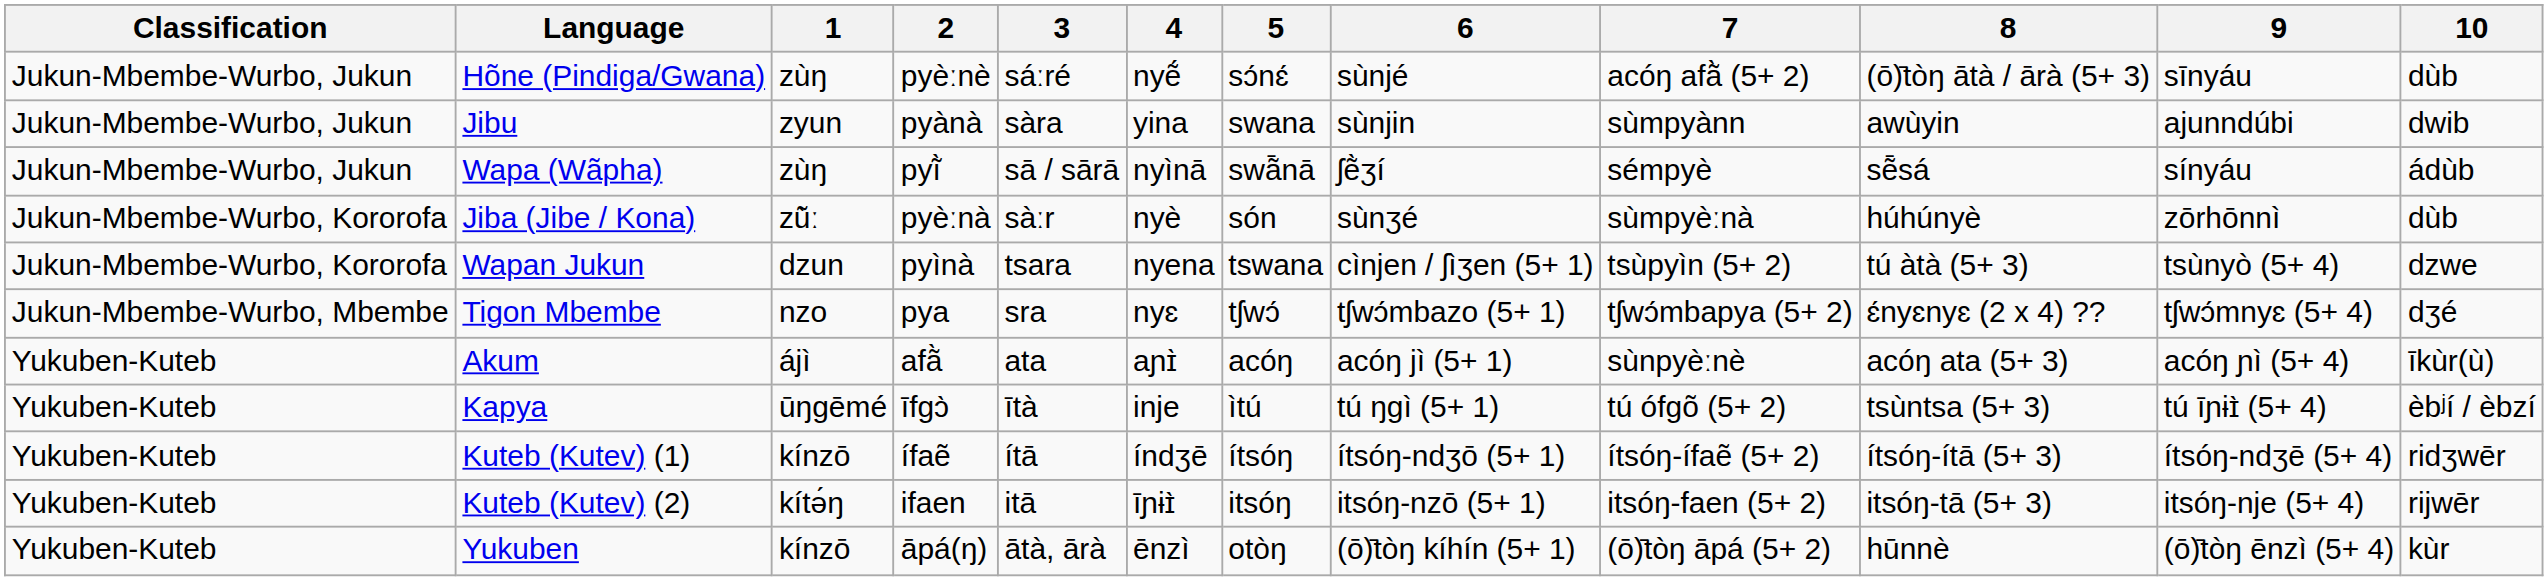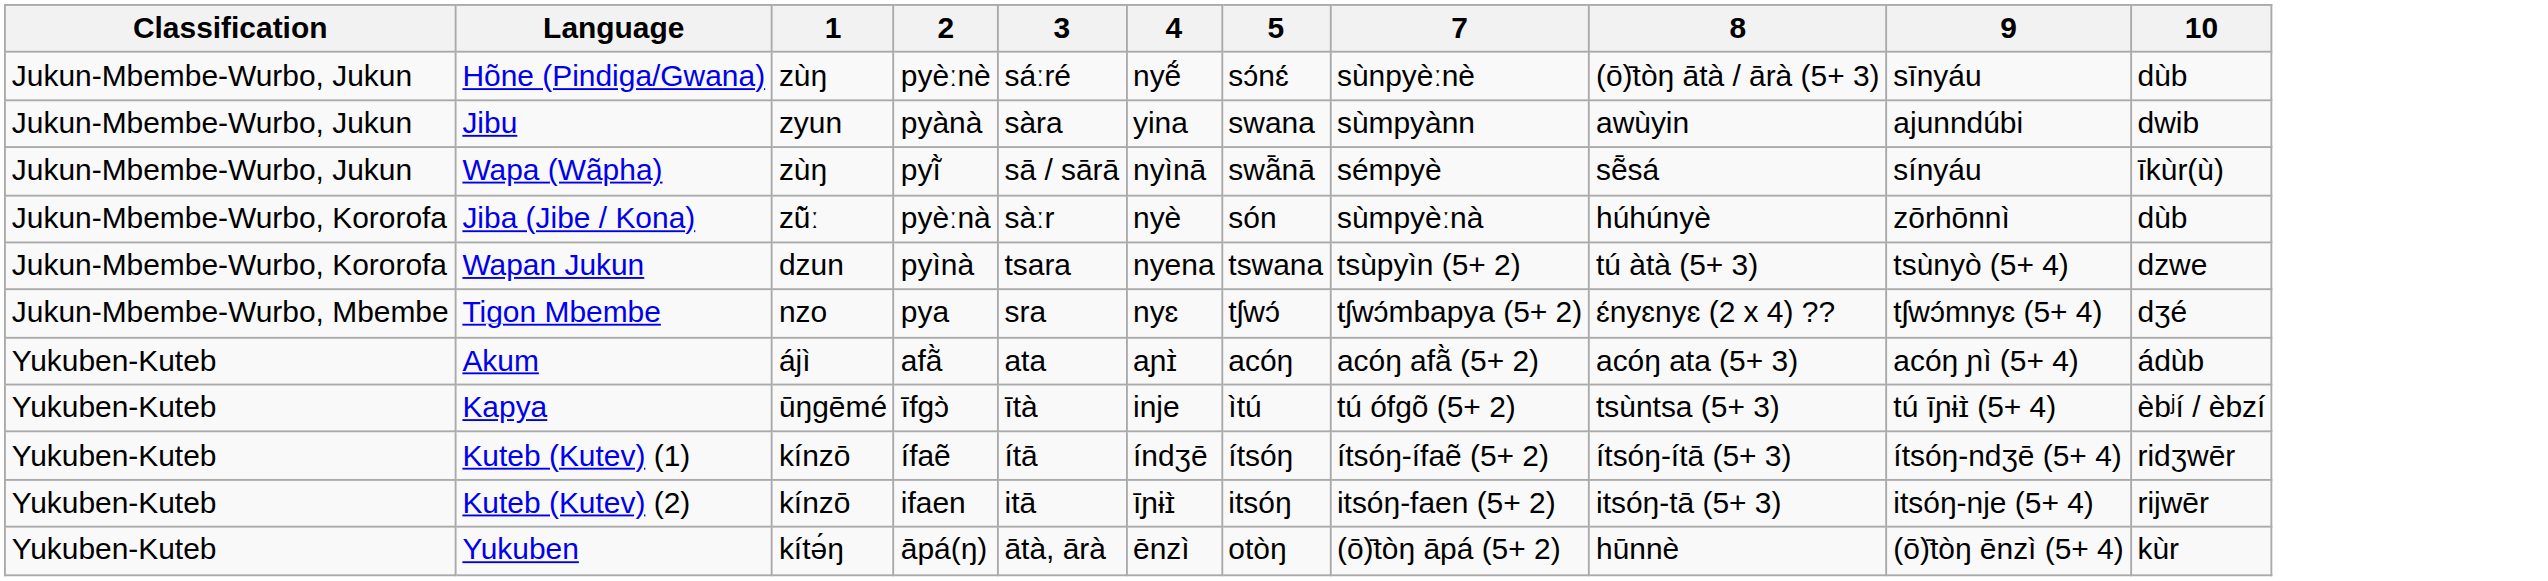- column: 6 | sùnjé | sùnjin | ʃẽ̀ʒí | sùnʒé | cìnjen / ʃìʒen (5+ 1) | tʃwɔ́mbazo (5+ 1) | acóŋ jì (5+ 1) | tú ŋɡì (5+ 1) | ítsóŋ-ndʒō (5+ 1) | itsóŋ-nzō (5+ 1) | (ō)̄tòŋ kíhín (5+ 1)
Hõne (Pindiga/Gwana) | 7: acóŋ afã̀ (5+ 2) -> sùnpyèːnè
Wapa (Wãpha) | 10: ádùb -> īkùr(ù)
Akum | 7: sùnpyèːnè -> acóŋ afã̀ (5+ 2)
Akum | 10: īkùr(ù) -> ádùb
Kuteb (Kutev) (2) | 1: kítə́ŋ -> kínzō
Yukuben | 1: kínzō -> kítə́ŋ
